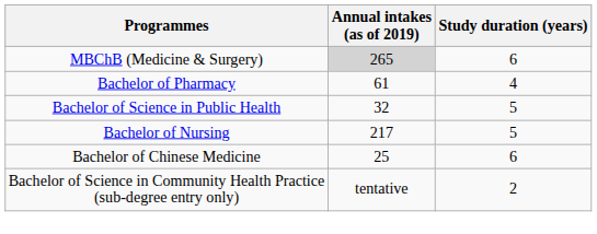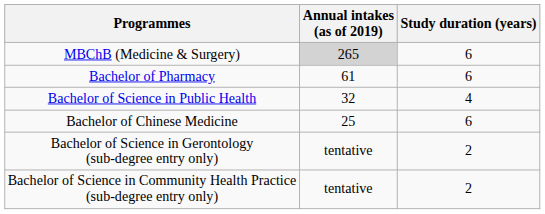Bachelor of Pharmacy | Study duration (years): 4 -> 6
Bachelor of Science in Public Health | Study duration (years): 5 -> 4
- row: Bachelor of Nursing | 217 | 5
+ row: Bachelor of Science in Gerontology (sub-degree entry only) | tentative | 2
